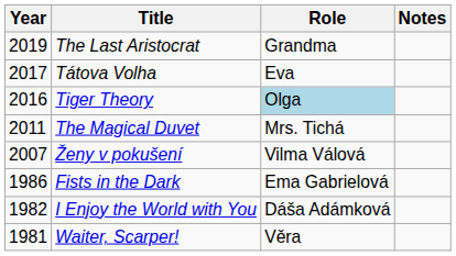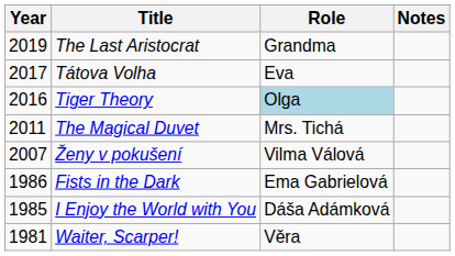I Enjoy the World with You | Year: 1982 -> 1985
